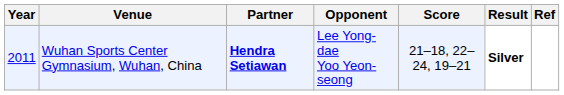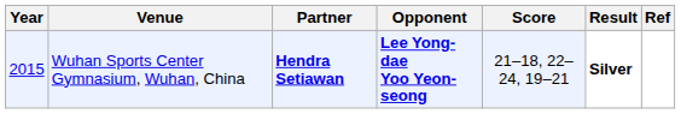Wuhan Sports Center Gymnasium, Wuhan, China | Year: 2011 -> 2015
Wuhan Sports Center Gymnasium, Wuhan, China | Opponent: normal -> bold
